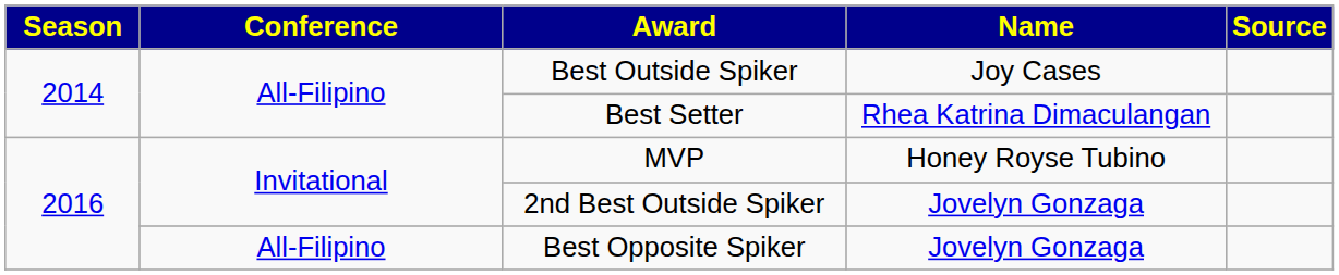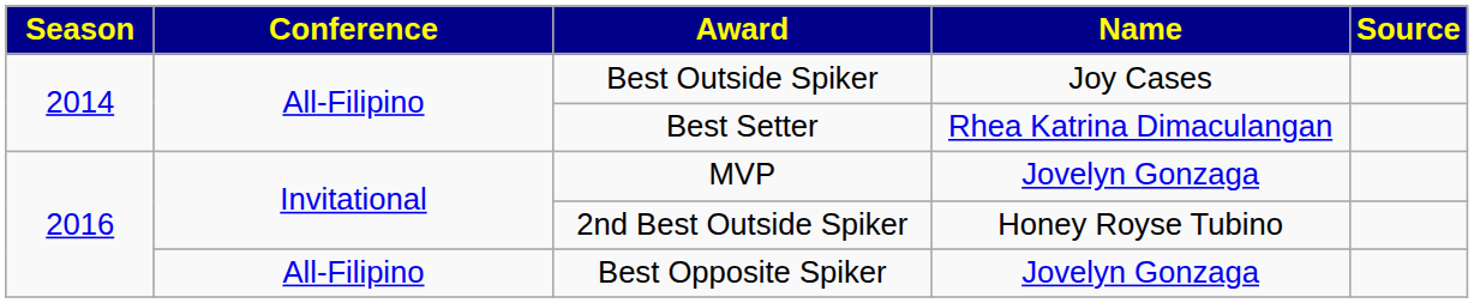MVP | Name: Honey Royse Tubino -> Jovelyn Gonzaga
2nd Best Outside Spiker | Name: Jovelyn Gonzaga -> Honey Royse Tubino
